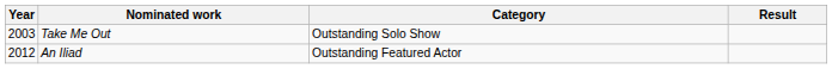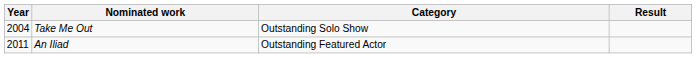Take Me Out | Year: 2003 -> 2004
An Iliad | Year: 2012 -> 2011
